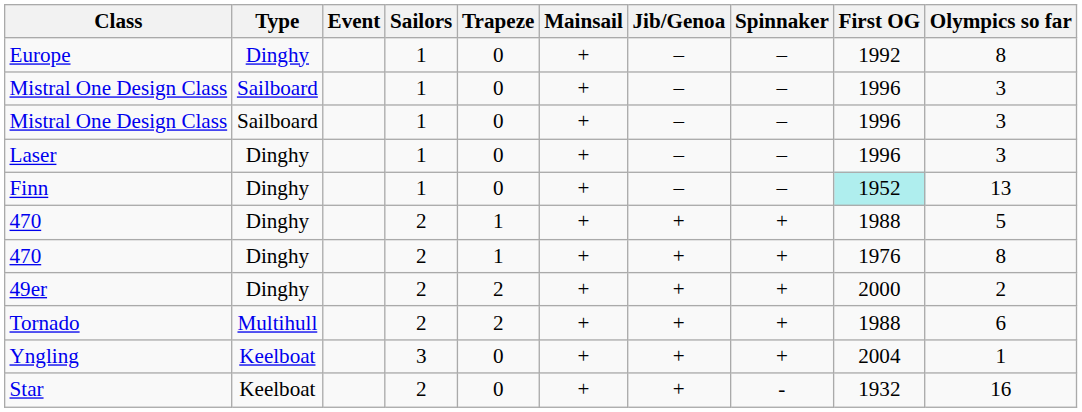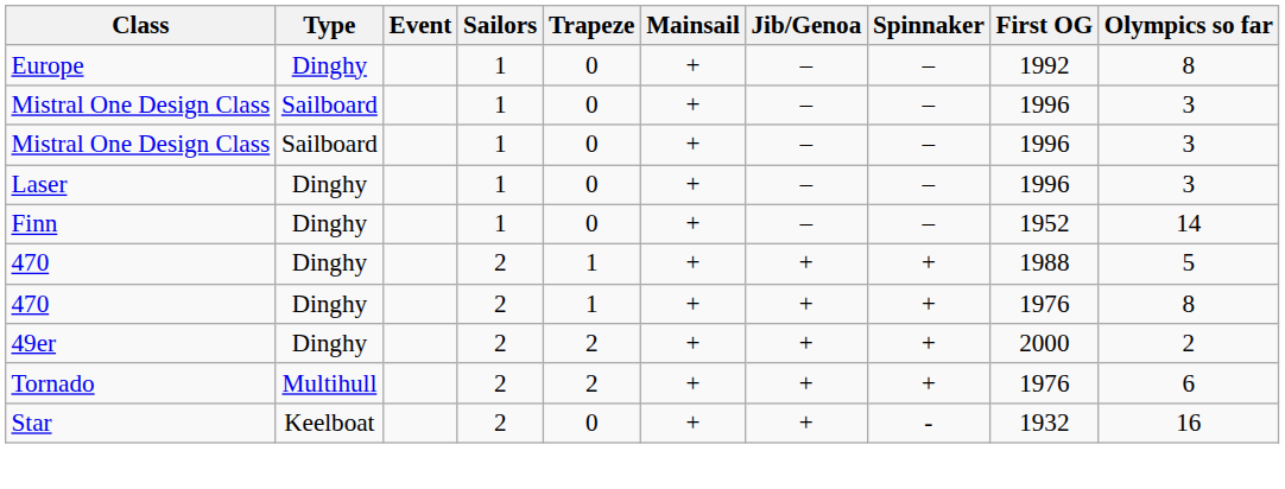Finn | First OG: paleturquoise background -> no background
Finn | Olympics so far: 13 -> 14
Tornado | First OG: 1988 -> 1976
- row: Yngling | Keelboat | 3 | 0 | + | + | + | 2004 | 1
